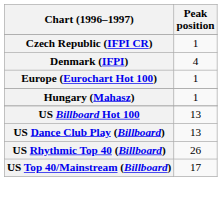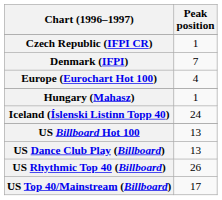Denmark (IFPI) | Peak position: 4 -> 7
Europe (Eurochart Hot 100) | Peak position: 1 -> 4
+ row: Iceland (Íslenski Listinn Topp 40) | 24
